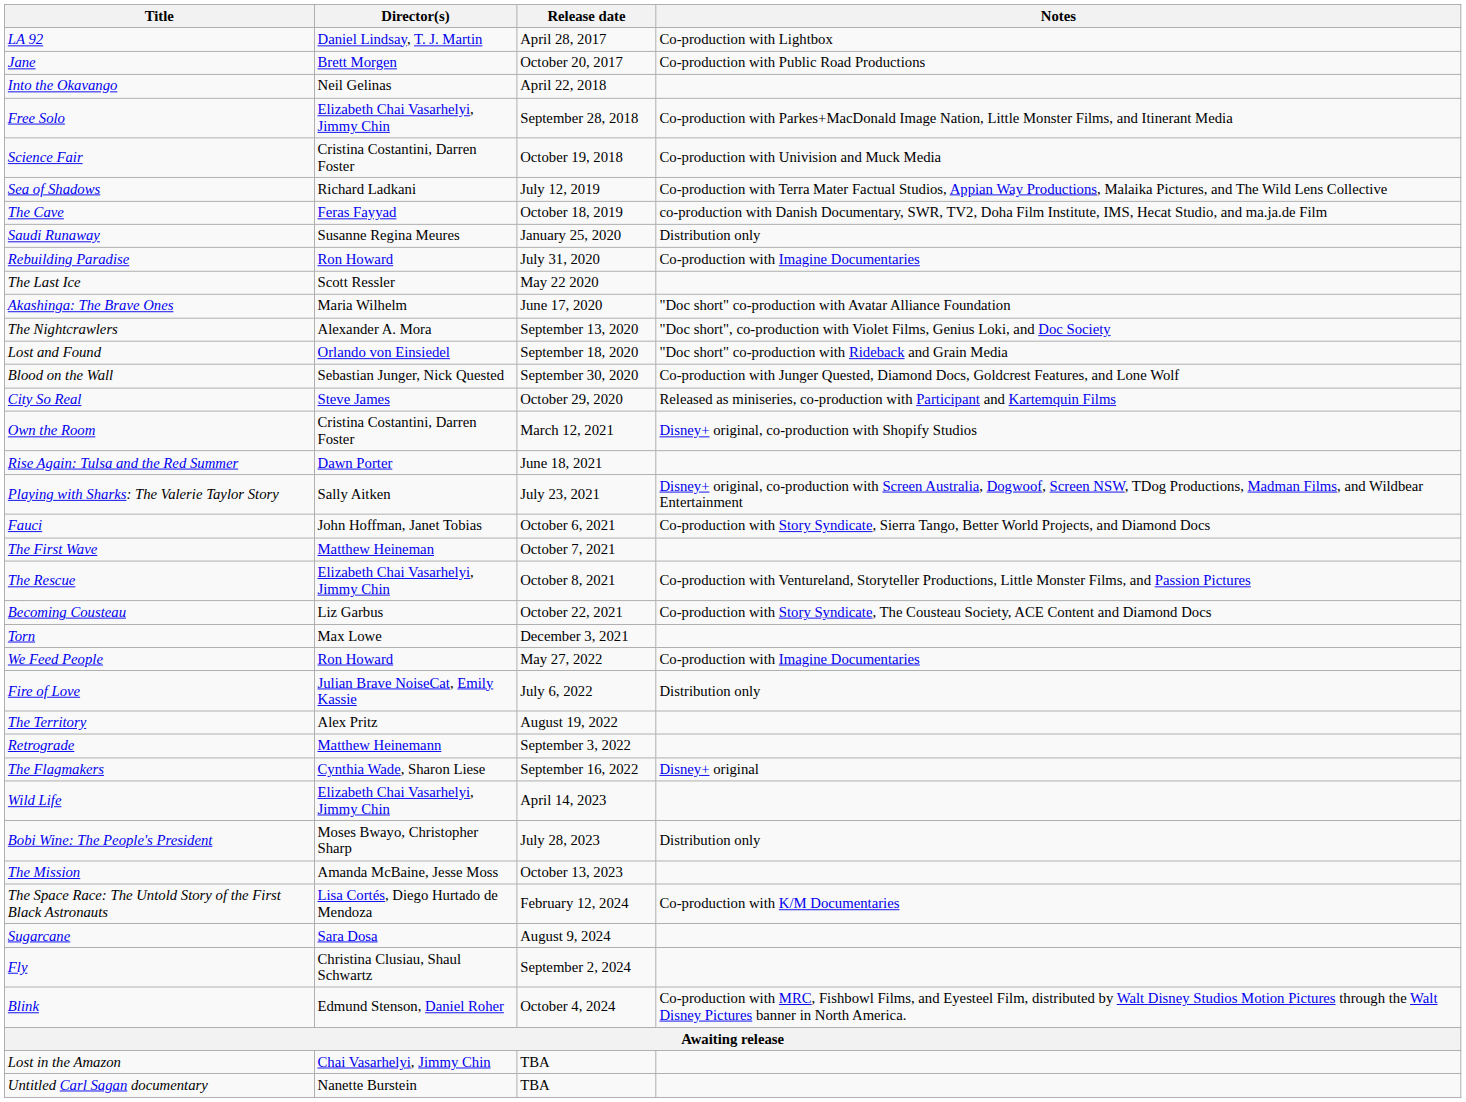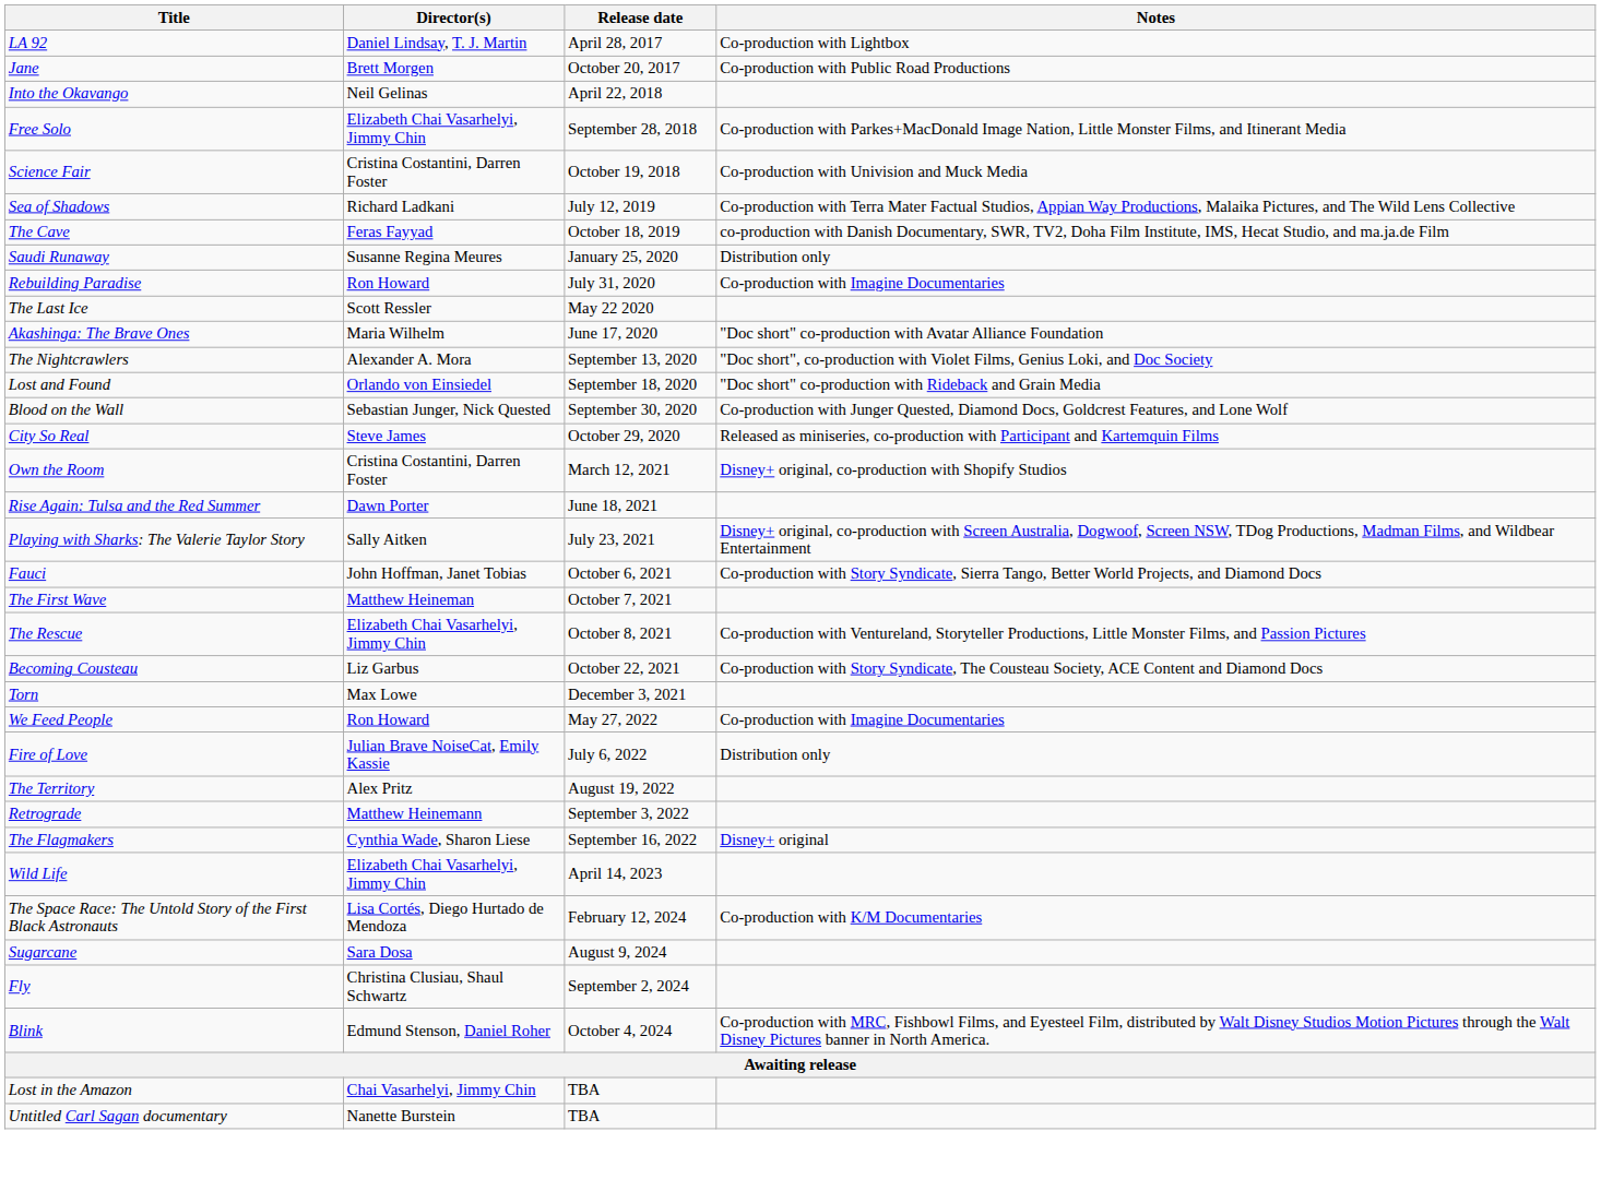- row: Bobi Wine: The People's President | Moses Bwayo, Christopher Sharp | July 28, 2023 | Distribution only
- row: The Mission | Amanda McBaine, Jesse Moss | October 13, 2023
